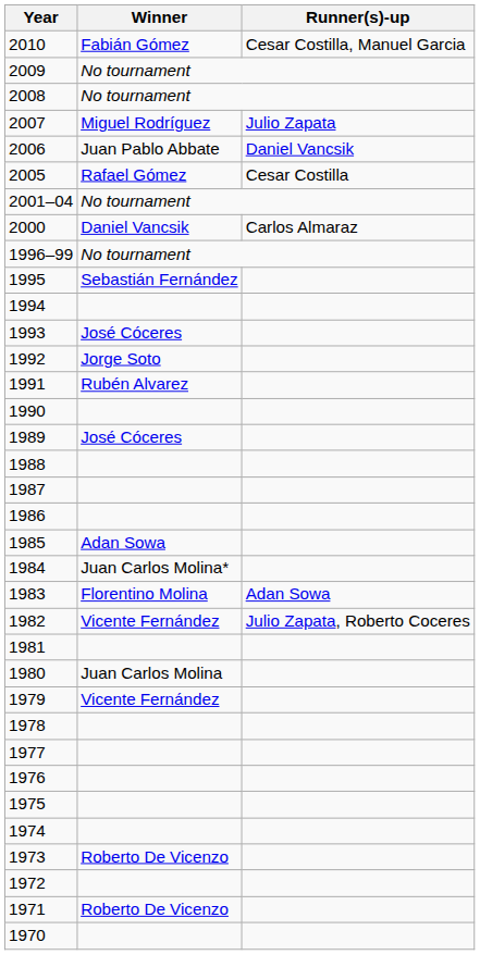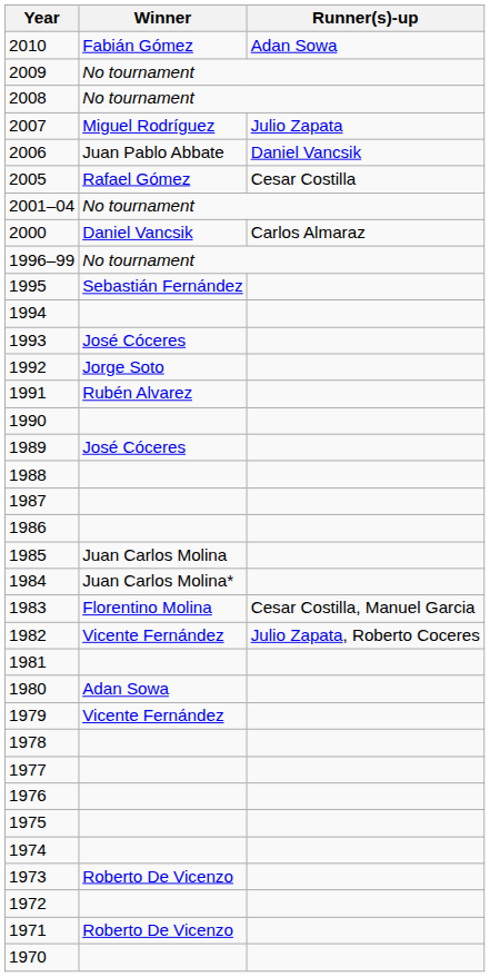2010 | Runner(s)-up: Cesar Costilla, Manuel Garcia -> Adan Sowa
1985 | Winner: Adan Sowa -> Juan Carlos Molina
1983 | Runner(s)-up: Adan Sowa -> Cesar Costilla, Manuel Garcia
1980 | Winner: Juan Carlos Molina -> Adan Sowa
